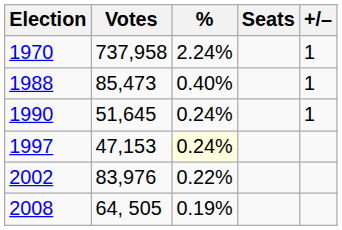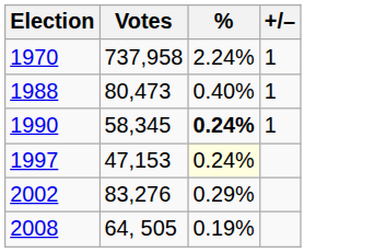- column: Seats
1988 | Votes: 85,473 -> 80,473
1990 | Votes: 51,645 -> 58,345
1990 | %: normal -> bold
2002 | Votes: 83,976 -> 83,276
2002 | %: 0.22% -> 0.29%
